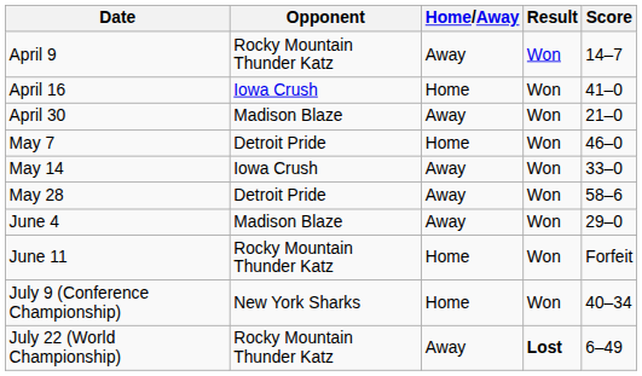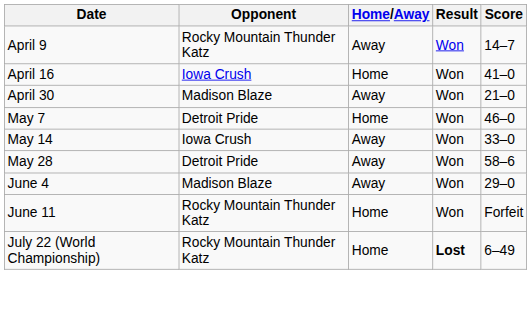- row: July 9 (Conference Championship) | New York Sharks | Home | Won | 40–34
July 22 (World Championship) | Home/Away: Away -> Home
